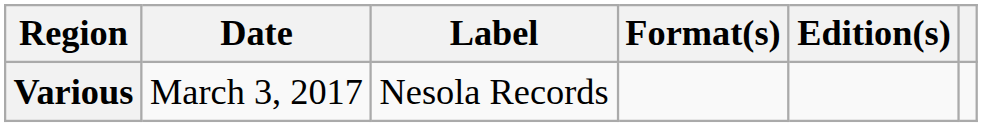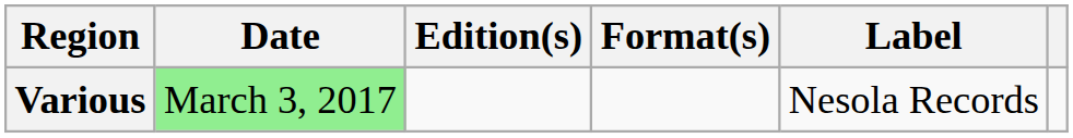columns swapped: Edition(s) <-> Label
Various | Date: no background -> lightgreen background
